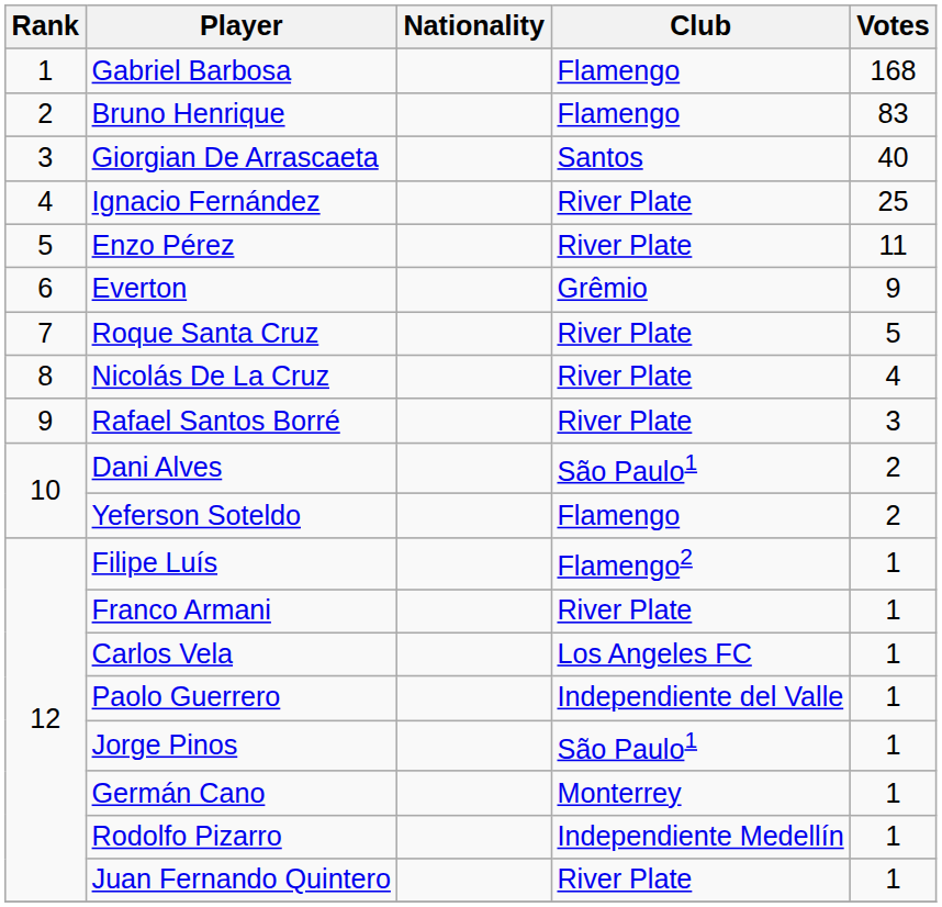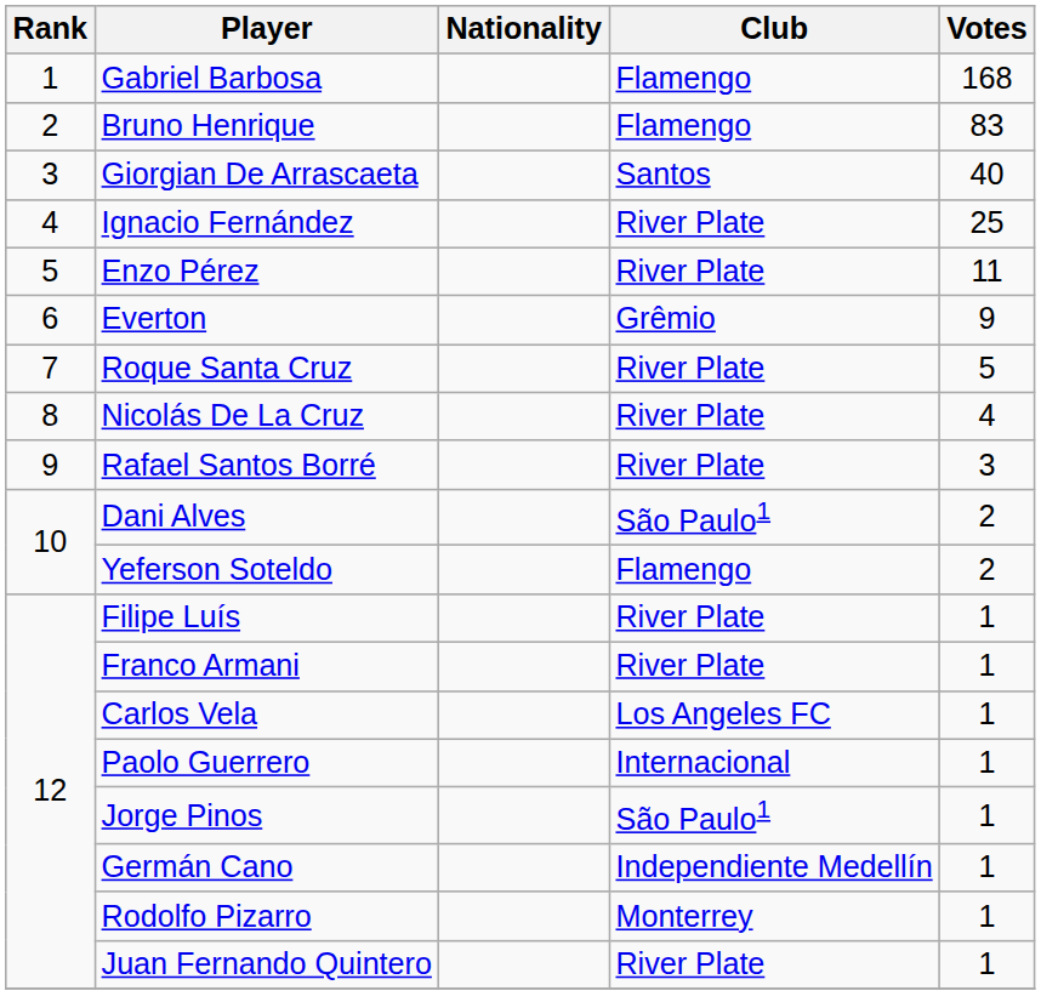Filipe Luís | Club: Flamengo2 -> River Plate
Paolo Guerrero | Club: Independiente del Valle -> Internacional
Germán Cano | Club: Monterrey -> Independiente Medellín
Rodolfo Pizarro | Club: Independiente Medellín -> Monterrey
